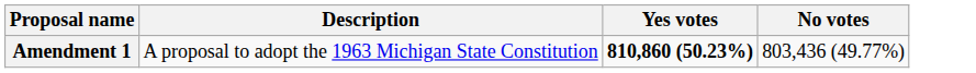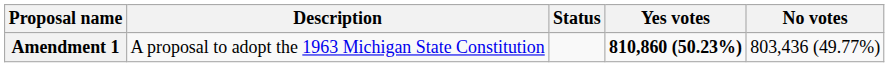+ column: Status
